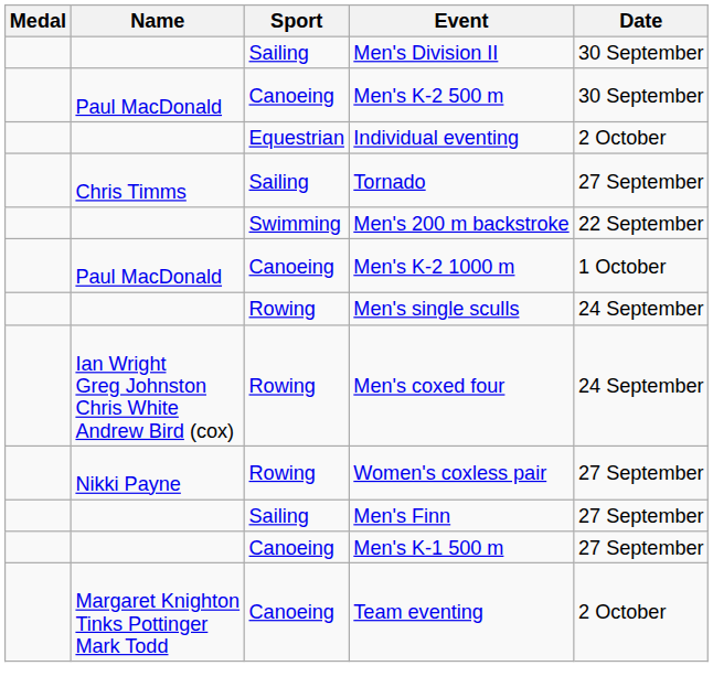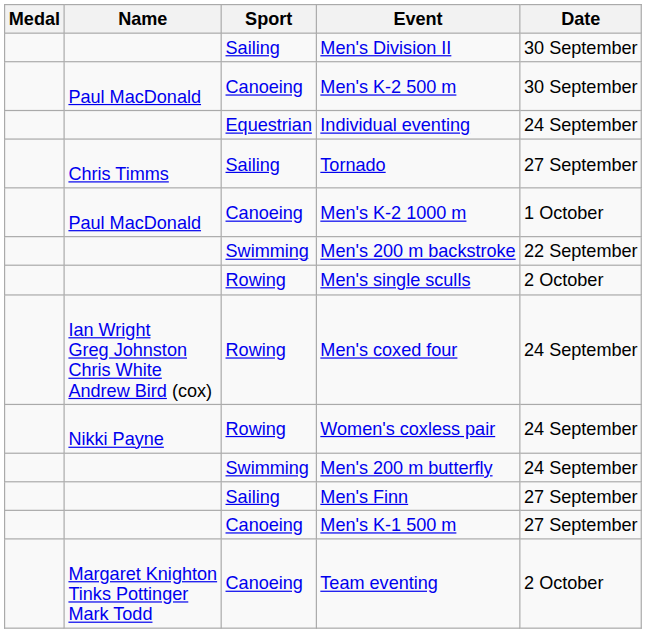Individual eventing | Date: 2 October -> 24 September
rows swapped: Men's K-2 1000 m <-> Men's 200 m backstroke
Men's single sculls | Date: 24 September -> 2 October
Women's coxless pair | Date: 27 September -> 24 September
+ row: Swimming | Men's 200 m butterfly | 24 September
